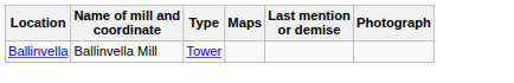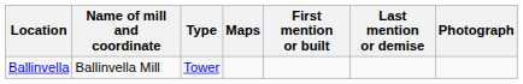+ column: First mention or built
